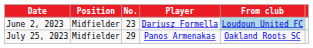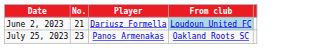- column: Position | Midfielder | Midfielder
June 2, 2023 | No.: 23 -> 21
July 25, 2023 | No.: 29 -> 23
